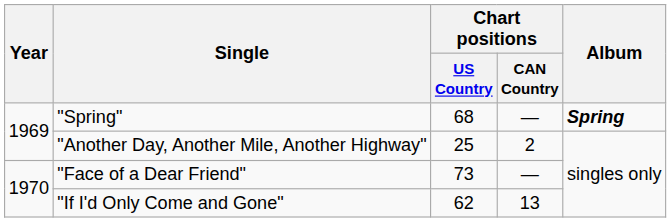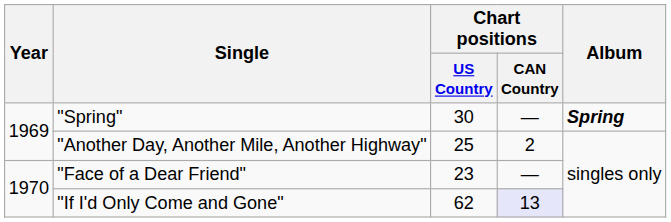"Spring" | Chart positions / US Country: 68 -> 30
"Face of a Dear Friend" | Chart positions / US Country: 73 -> 23
"If I'd Only Come and Gone" | Chart positions / CAN Country: no background -> lavender background
